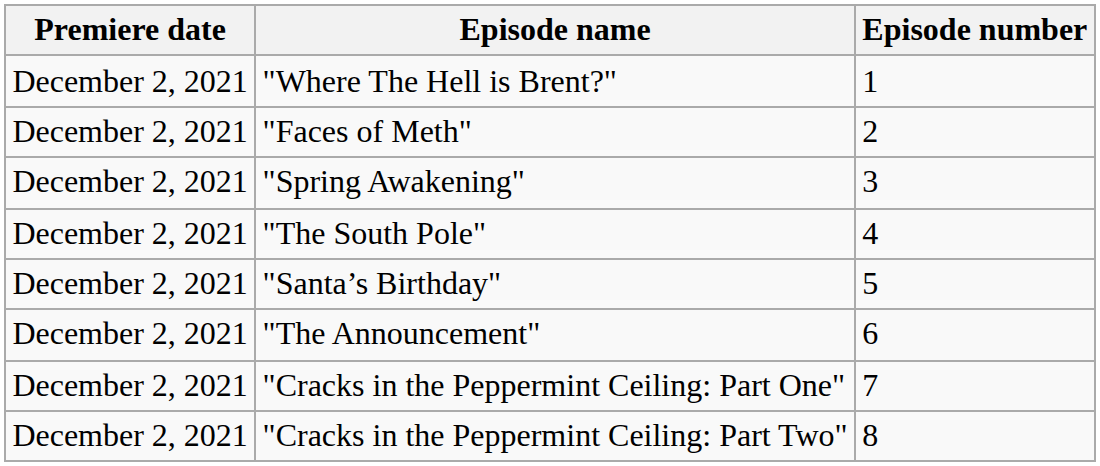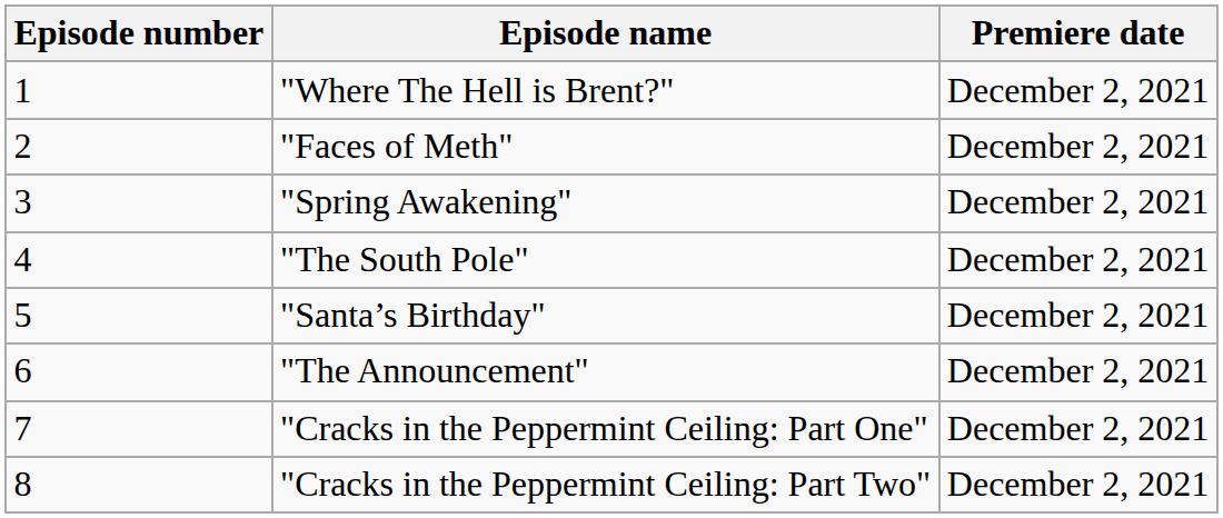columns swapped: Episode number <-> Premiere date
